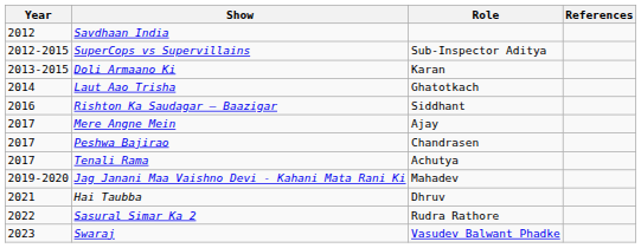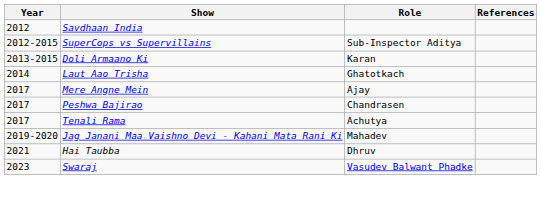- row: 2016 | Rishton Ka Saudagar – Baazigar | Siddhant
- row: 2022 | Sasural Simar Ka 2 | Rudra Rathore
